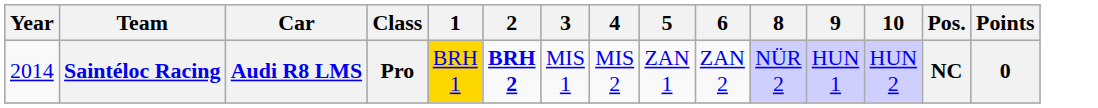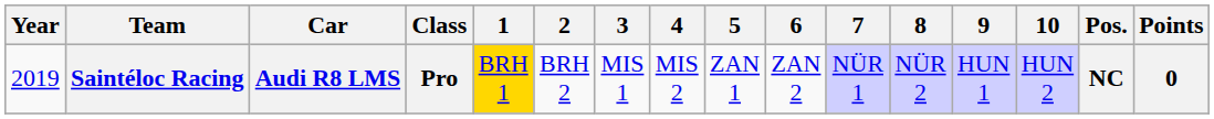+ column: 7 | NÜR 1
Saintéloc Racing | Year: 2014 -> 2019
Saintéloc Racing | 2: bold -> normal
